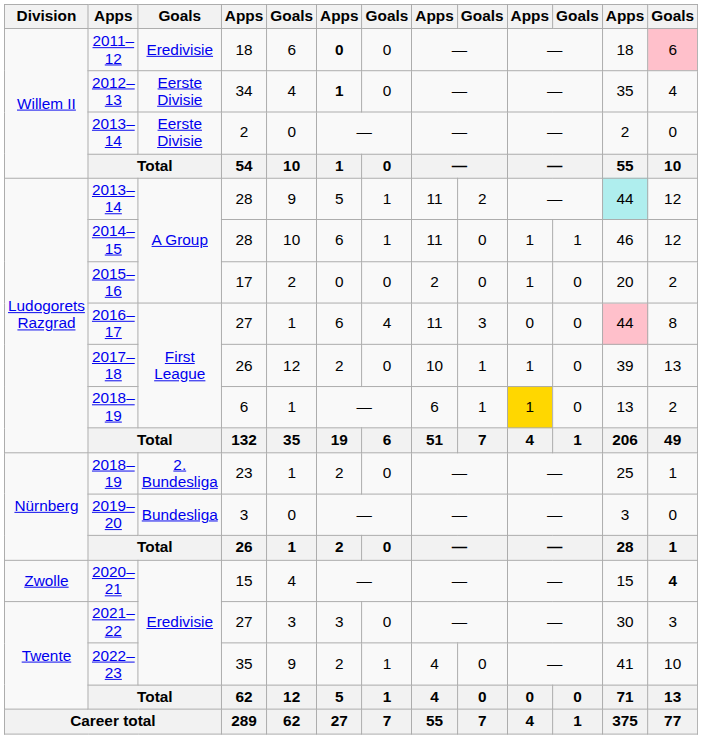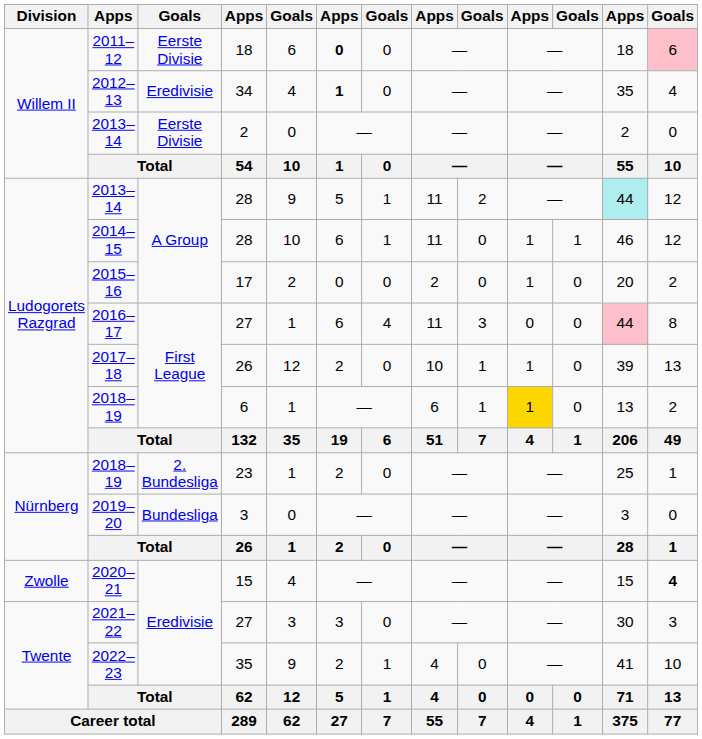2011–12 | column 3: Eredivisie -> Eerste Divisie
2012–13 | column 3: Eerste Divisie -> Eredivisie
